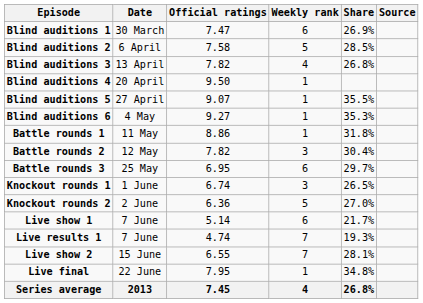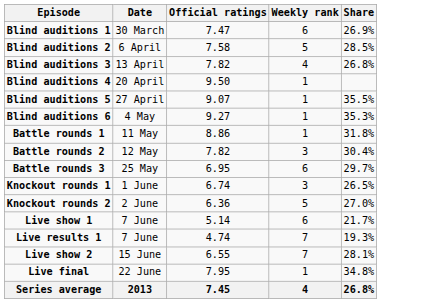- column: Source
